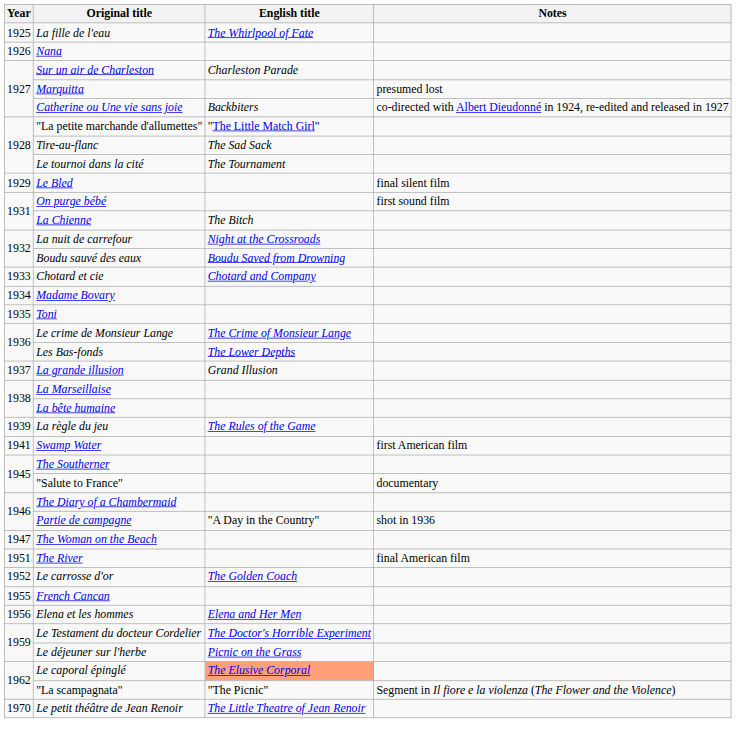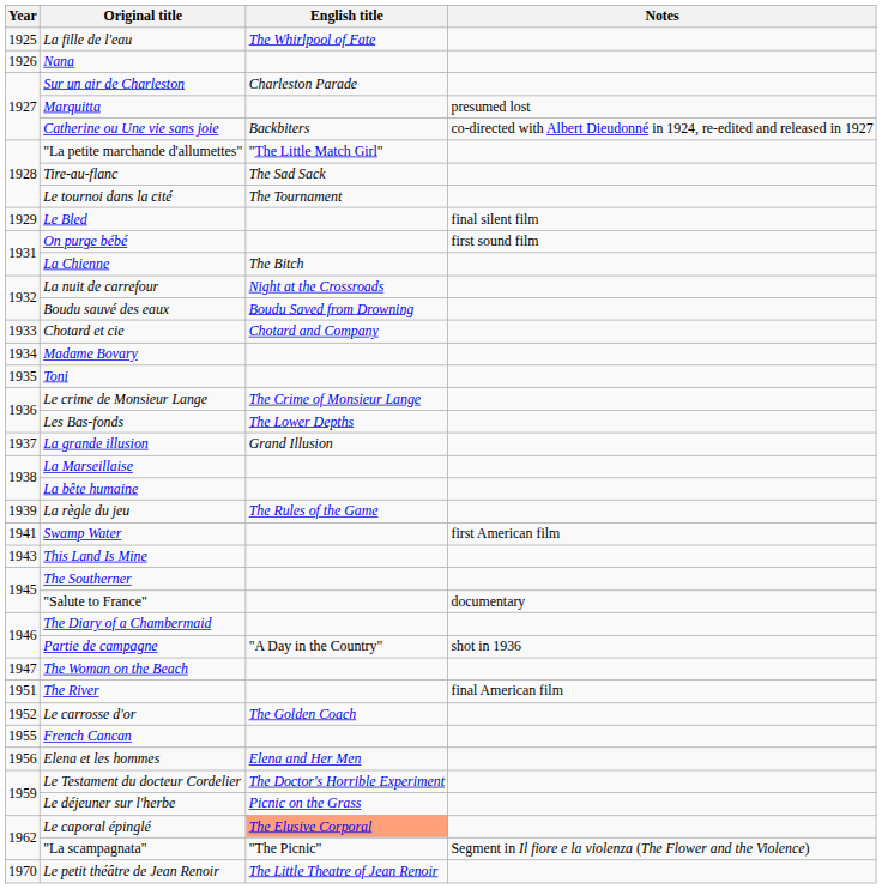+ row: 1943 | This Land Is Mine
